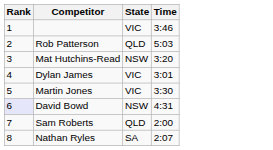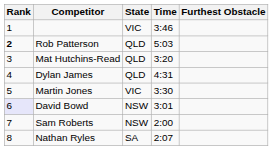+ column: Furthest Obstacle
Rob Patterson | Rank: normal -> bold
Mat Hutchins-Read | State: NSW -> QLD
Dylan James | State: VIC -> QLD
Dylan James | Time: 3:01 -> 4:31
David Bowd | Time: 4:31 -> 3:01
Sam Roberts | State: QLD -> NSW
